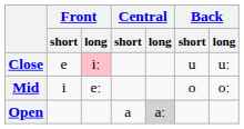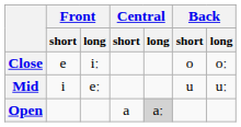Close | Front / long: pink background -> no background
Close | Back / short: u -> o
Close | Back / long: uː -> oː
Mid | Back / short: o -> u
Mid | Back / long: oː -> uː
